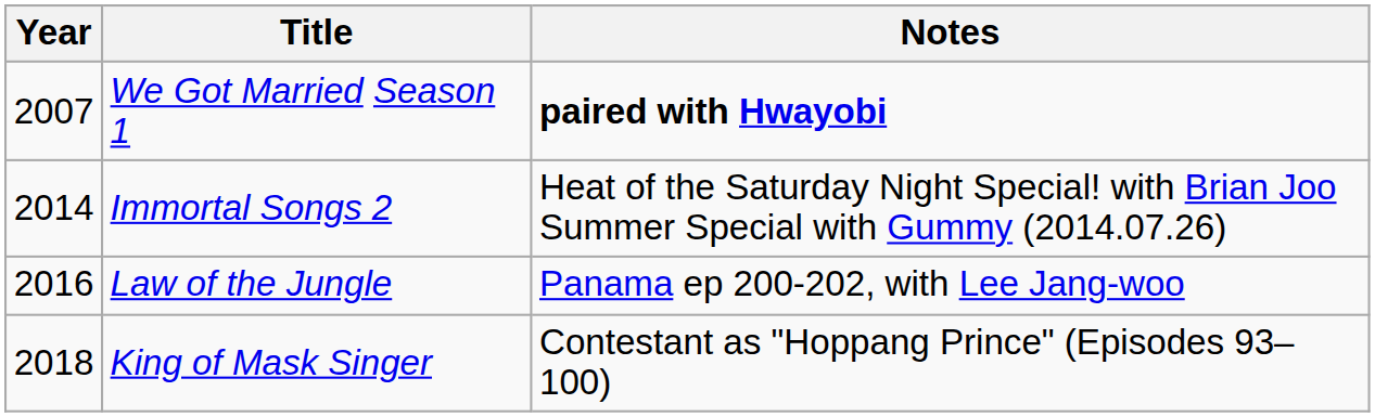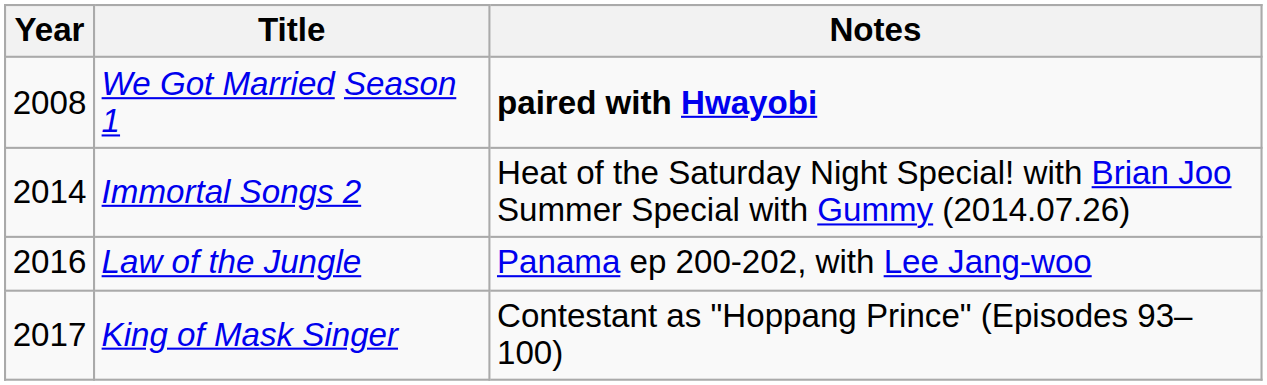We Got Married Season 1 | Year: 2007 -> 2008
King of Mask Singer | Year: 2018 -> 2017
